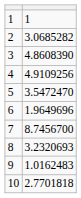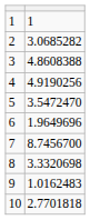3 | column 2: 4.8608390 -> 4.8608388
4 | column 2: 4.9109256 -> 4.9190256
8 | column 2: 3.2320693 -> 3.3320698
